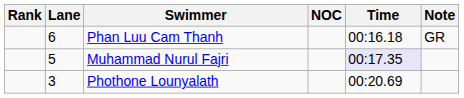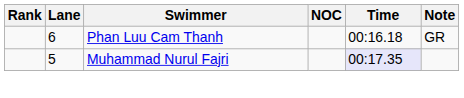- row: 3 | Phothone Lounyalath | 00:20.69
